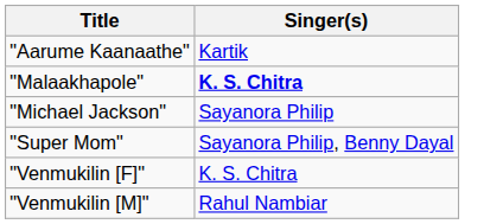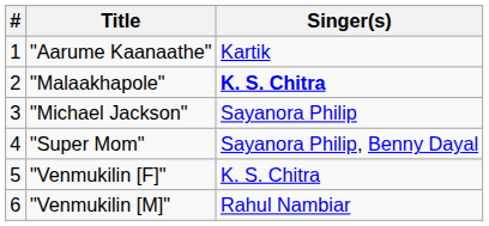+ column: # | 1 | 2 | 3 | 4 | 5 | 6
